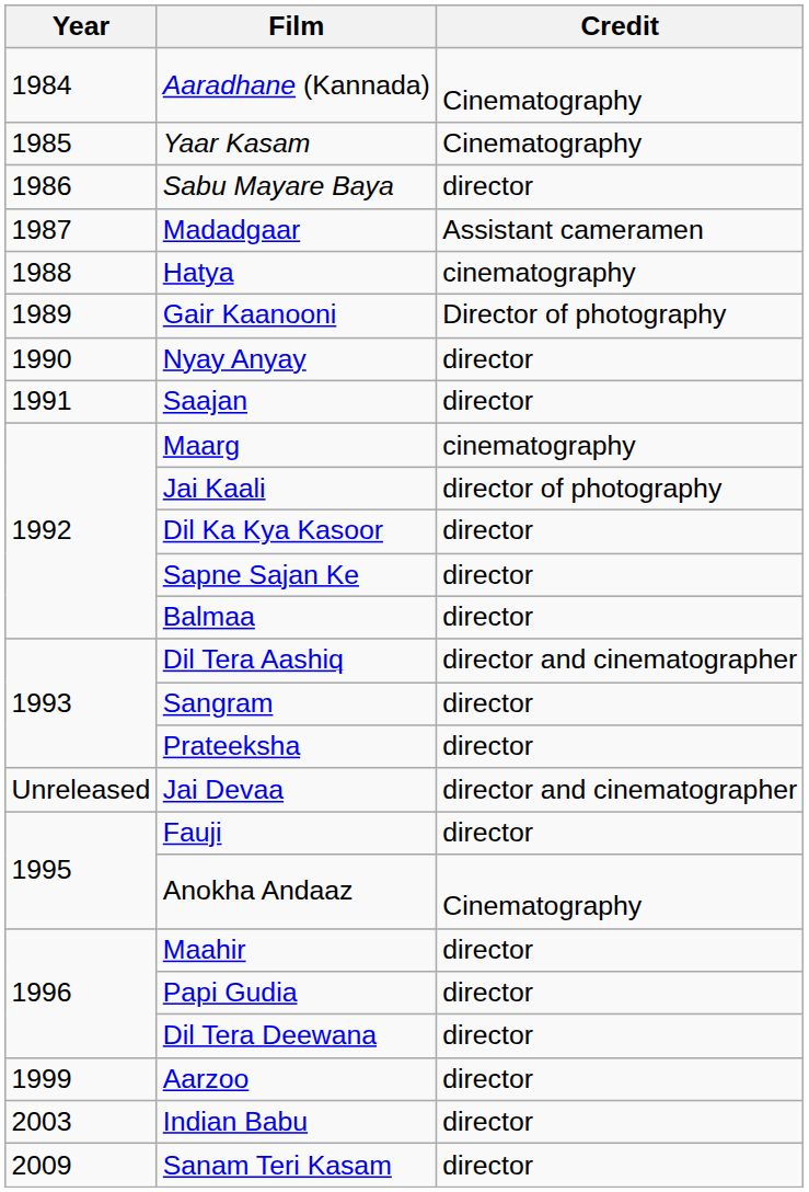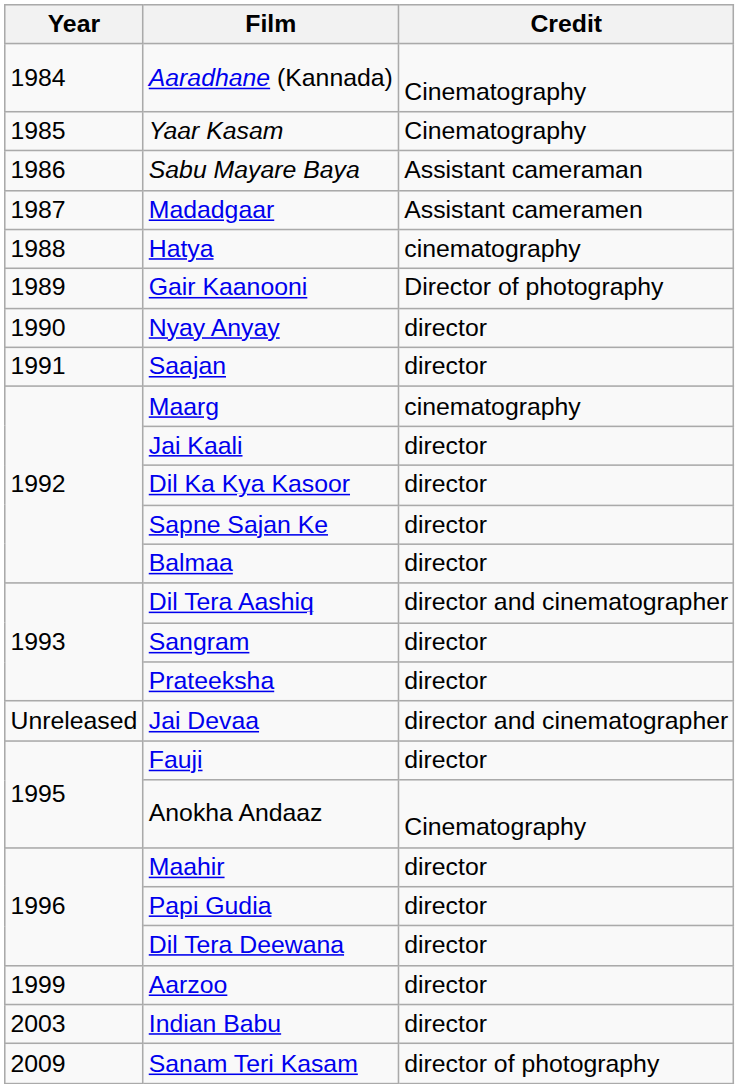Sabu Mayare Baya | Credit: director -> Assistant cameraman
Jai Kaali | Credit: director of photography -> director
Sanam Teri Kasam | Credit: director -> director of photography
